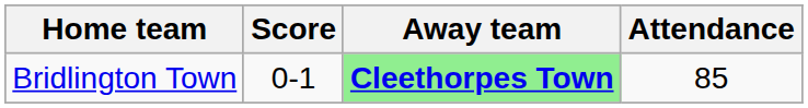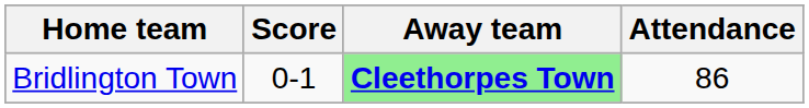Bridlington Town | Attendance: 85 -> 86
